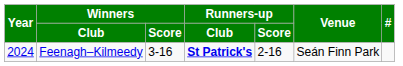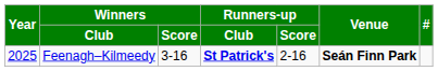Feenagh–Kilmeedy | Year: 2024 -> 2025
Feenagh–Kilmeedy | Venue: normal -> bold
